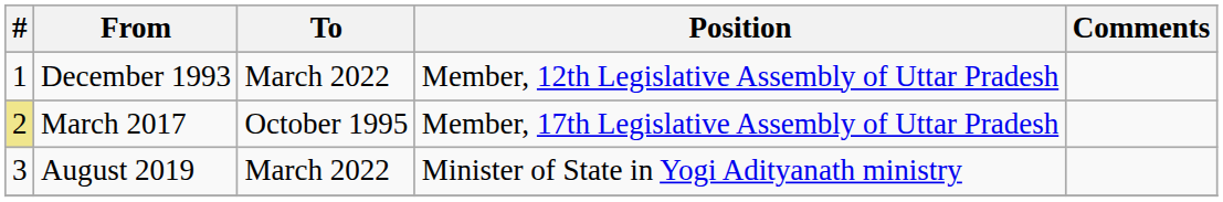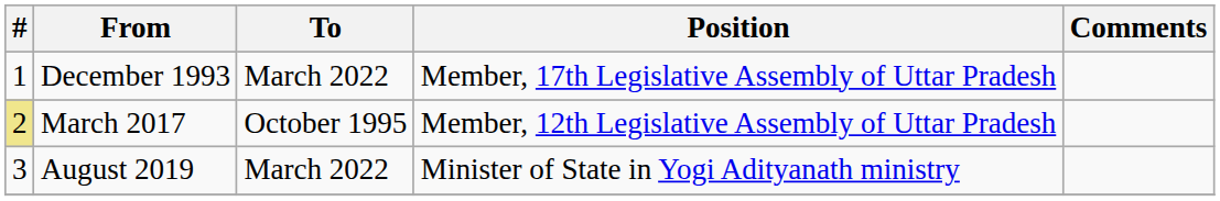December 1993 | Position: Member, 12th Legislative Assembly of Uttar Pradesh -> Member, 17th Legislative Assembly of Uttar Pradesh
March 2017 | Position: Member, 17th Legislative Assembly of Uttar Pradesh -> Member, 12th Legislative Assembly of Uttar Pradesh
